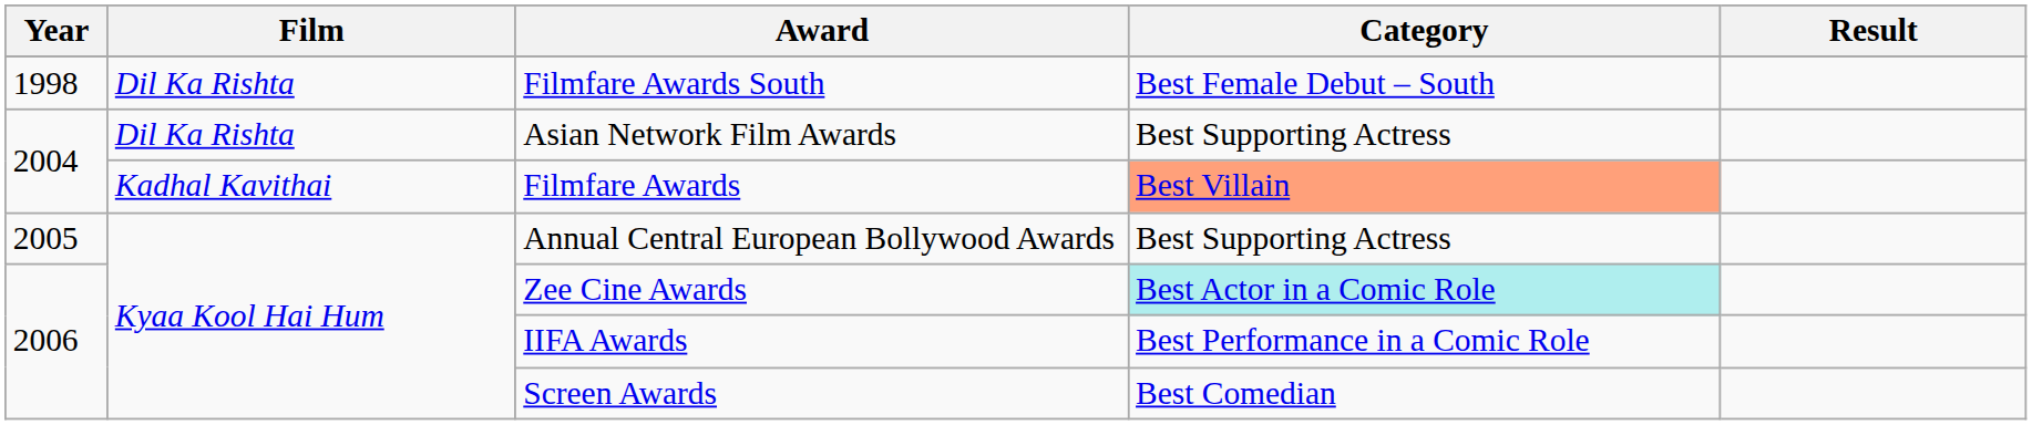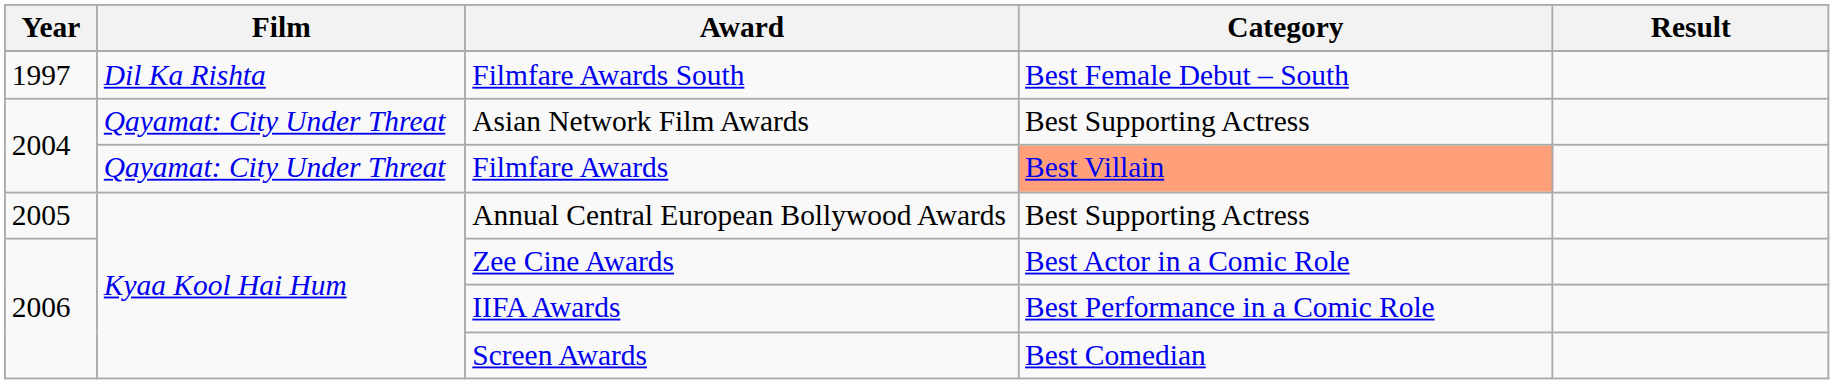Filmfare Awards South | Year: 1998 -> 1997
Asian Network Film Awards | Film: Dil Ka Rishta -> Qayamat: City Under Threat
Filmfare Awards | Film: Kadhal Kavithai -> Qayamat: City Under Threat
Zee Cine Awards | Category: paleturquoise background -> no background
